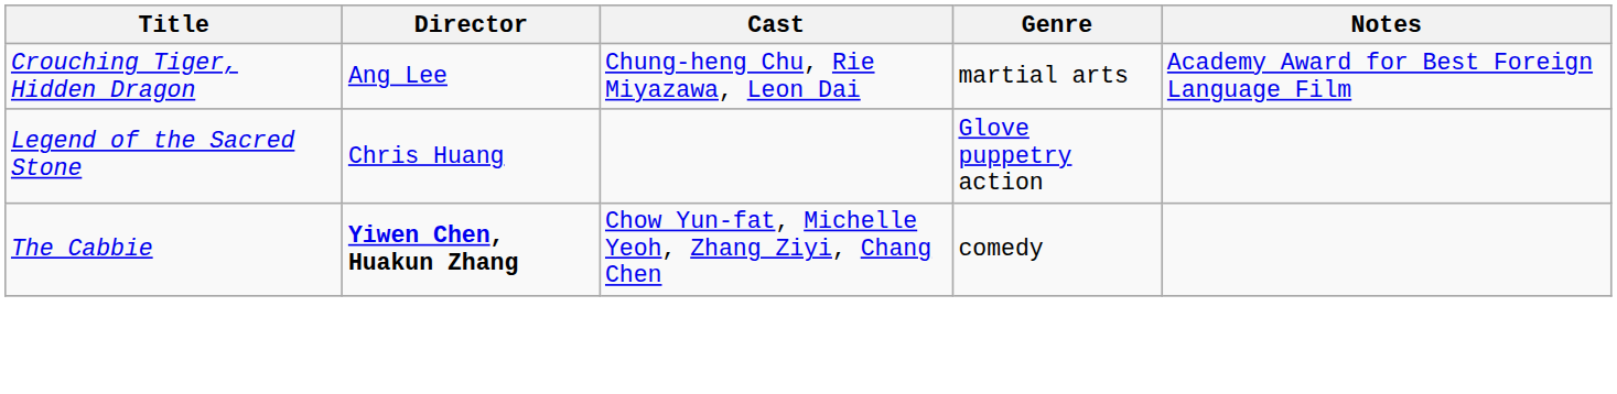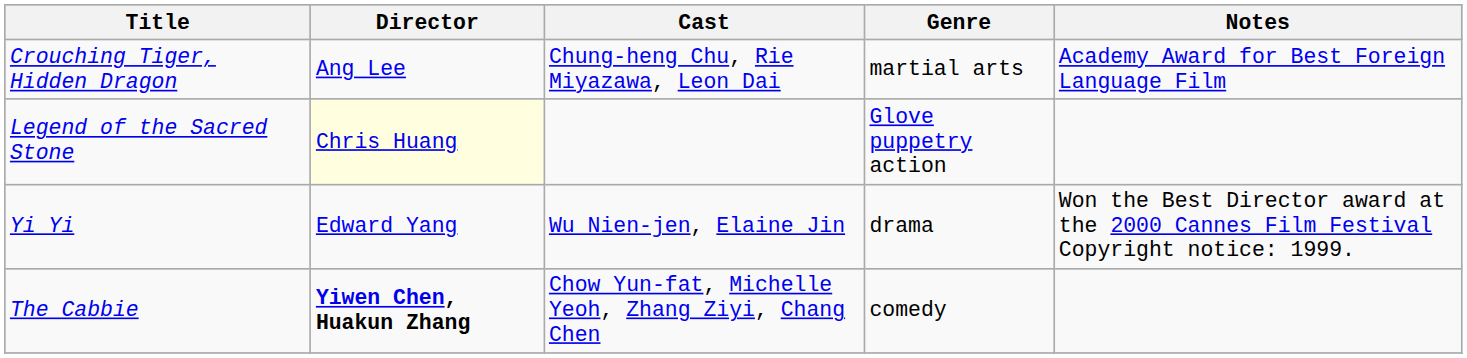Legend of the Sacred Stone | Director: no background -> lightyellow background
+ row: Yi Yi | Edward Yang | Wu Nien-jen, Elaine Jin | drama | Won the Best Director award at the 2000 Cannes Film Festival Copyright notice: 1999.
